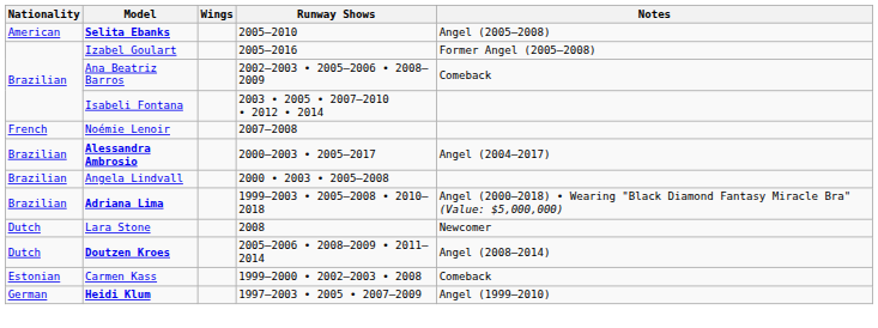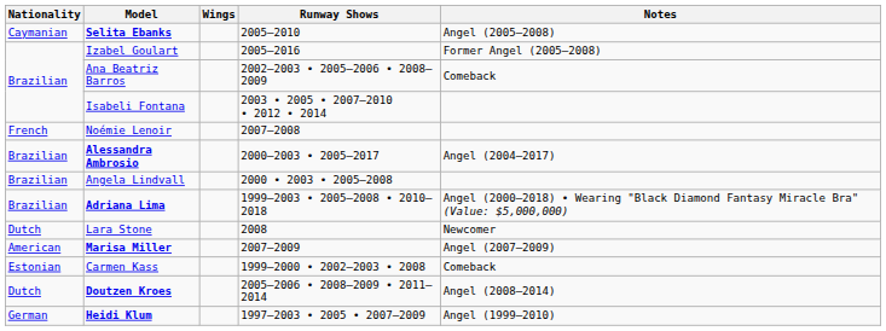Selita Ebanks | Nationality: American -> Caymanian
+ row: American | Marisa Miller | 2007–2009 | Angel (2007–2009)
rows swapped: Carmen Kass <-> Doutzen Kroes
